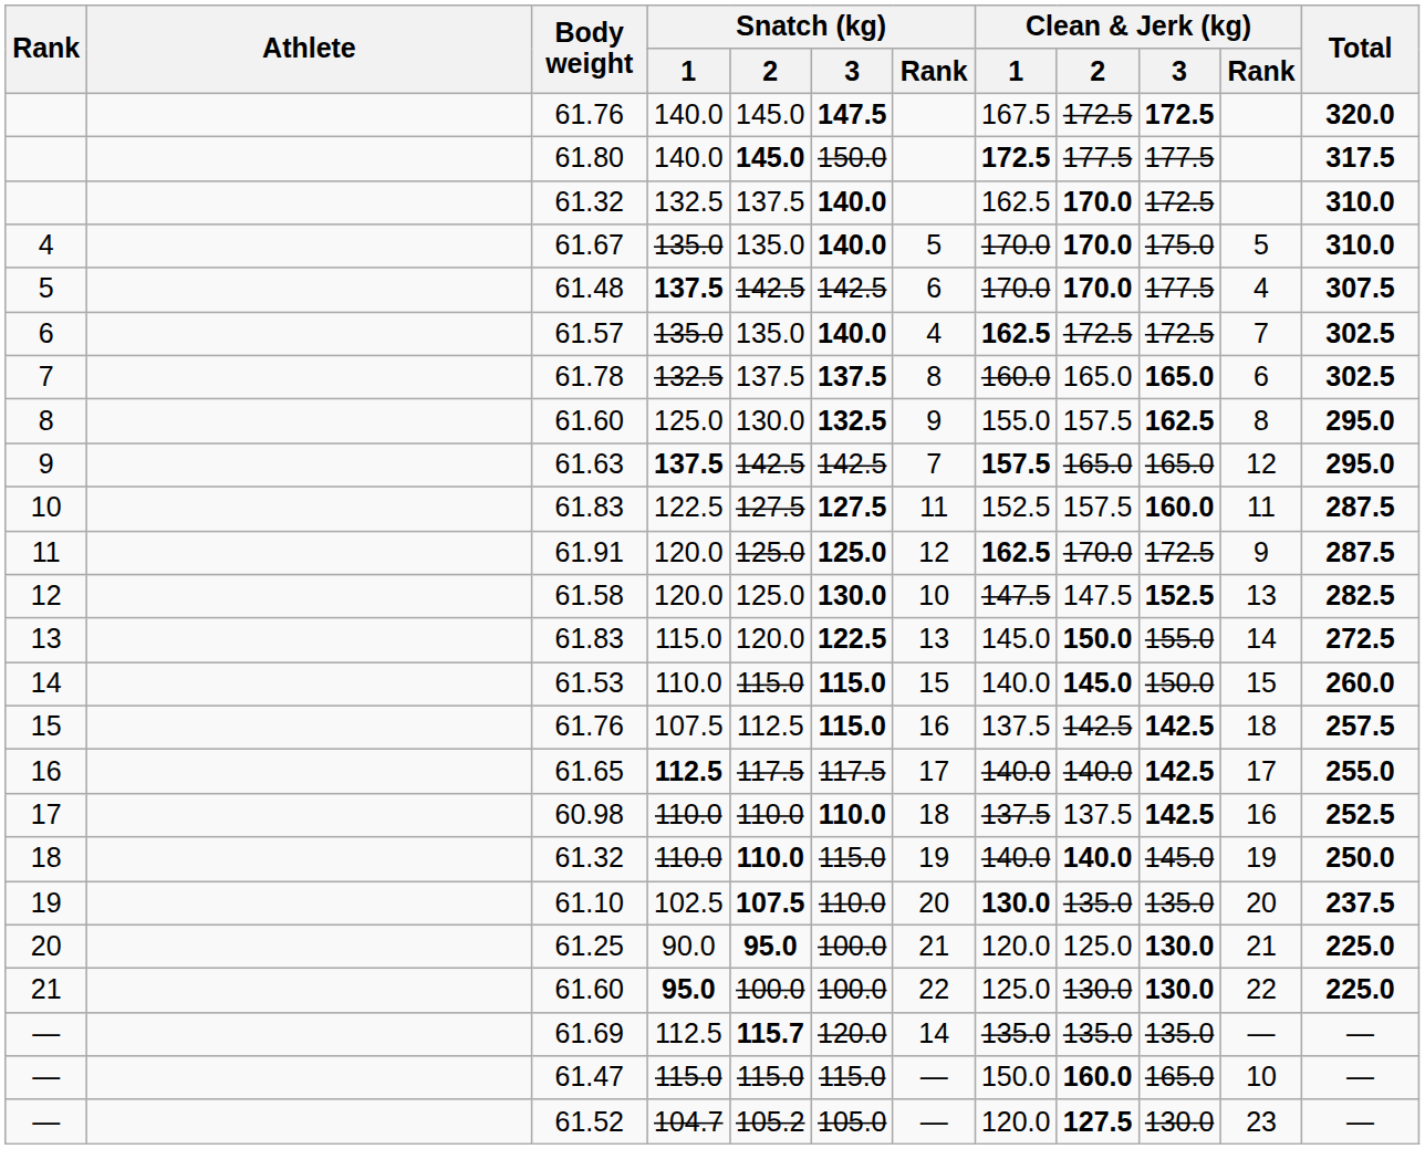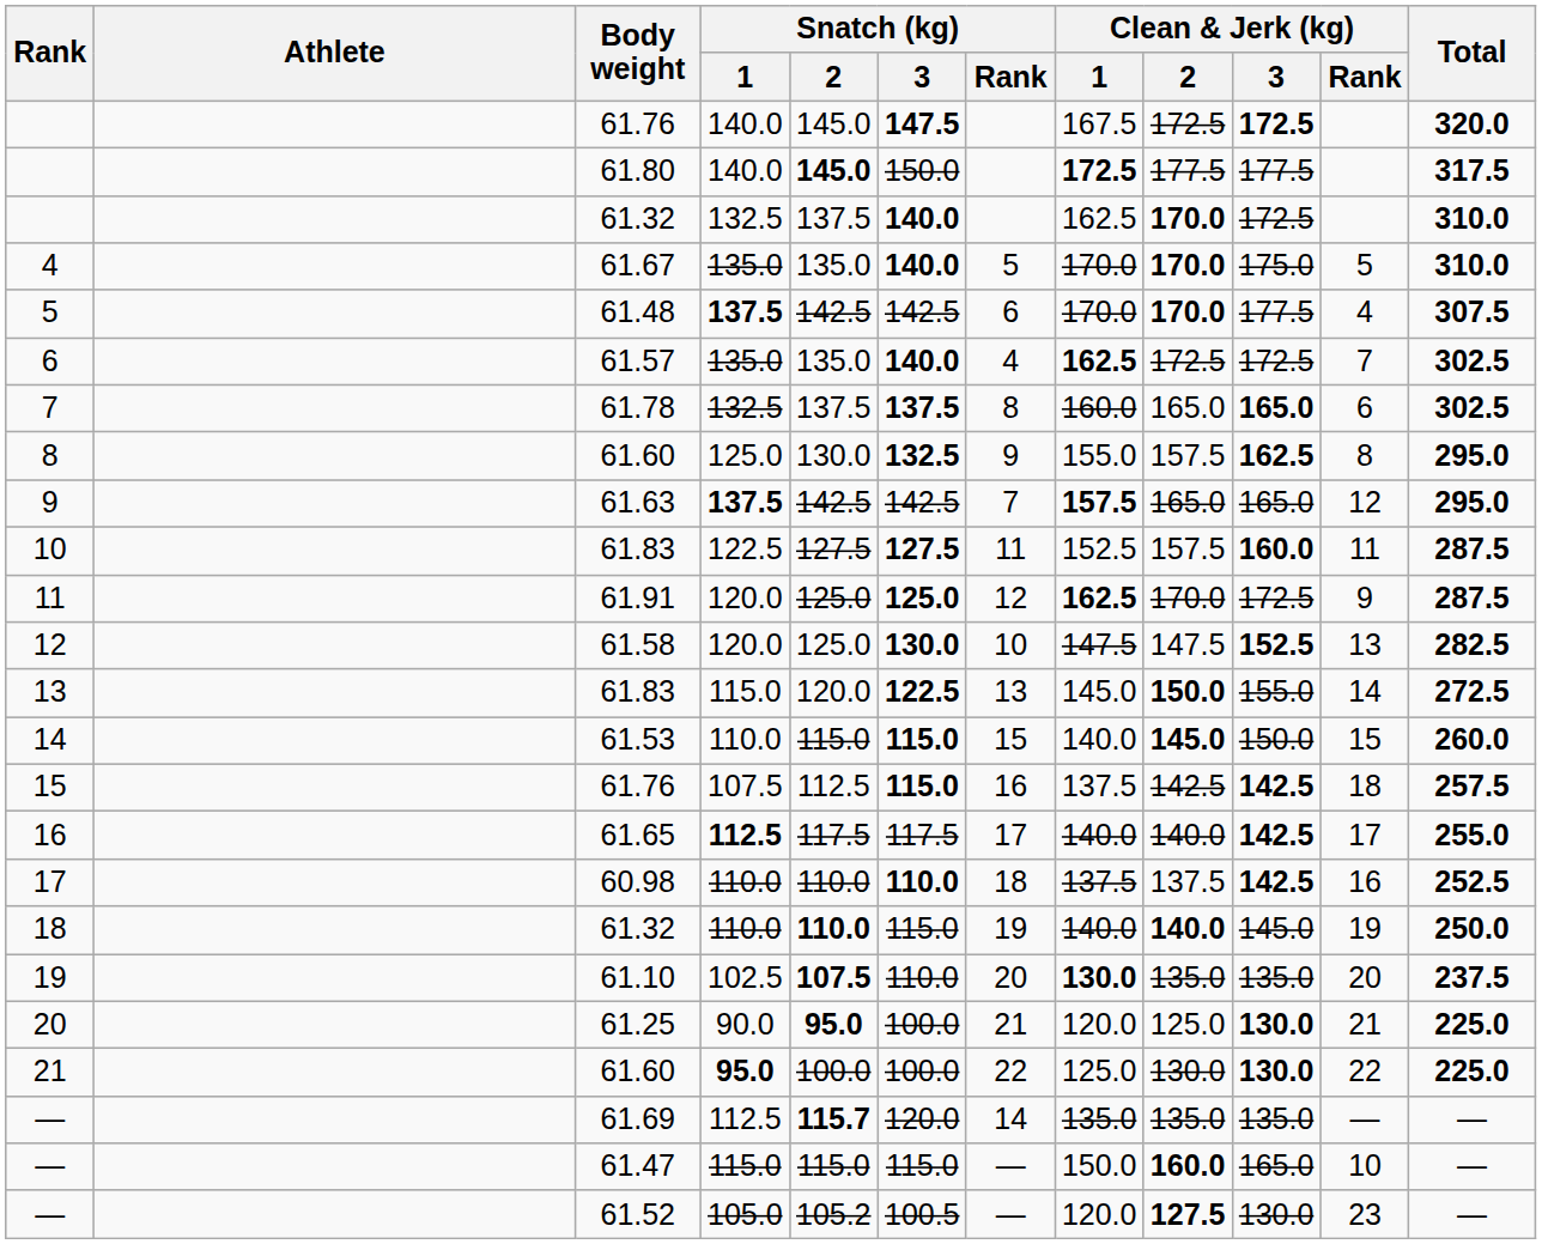— / 61.52 | Snatch (kg) / 1: 104.7 -> 105.0
— / 61.52 | Snatch (kg) / 3: 105.0 -> 100.5
